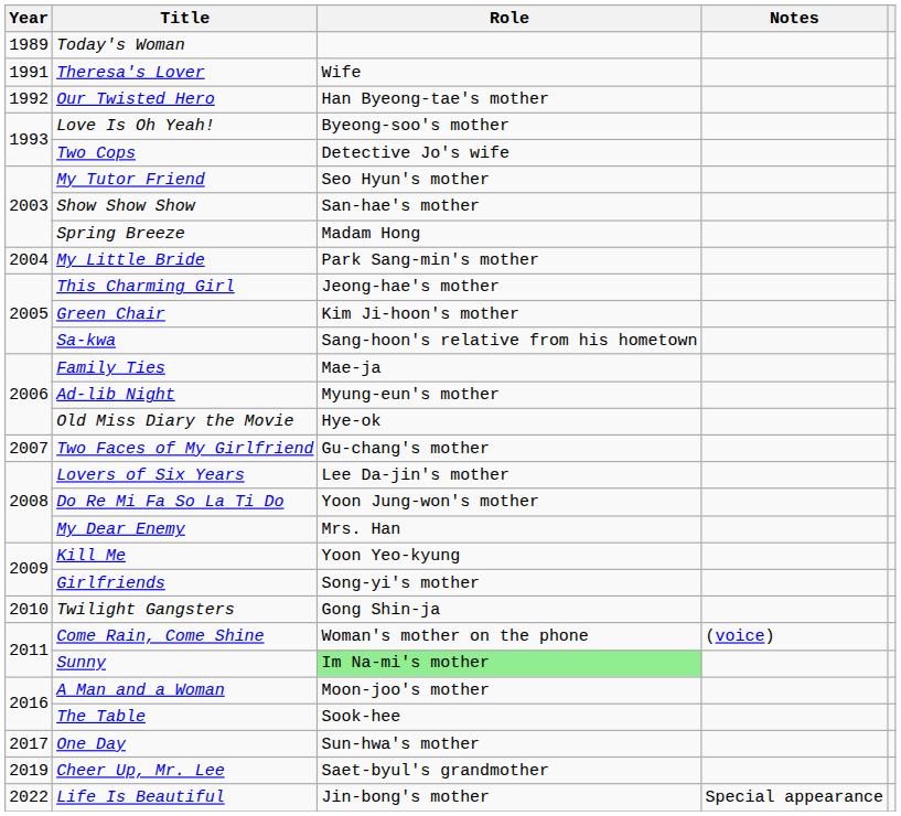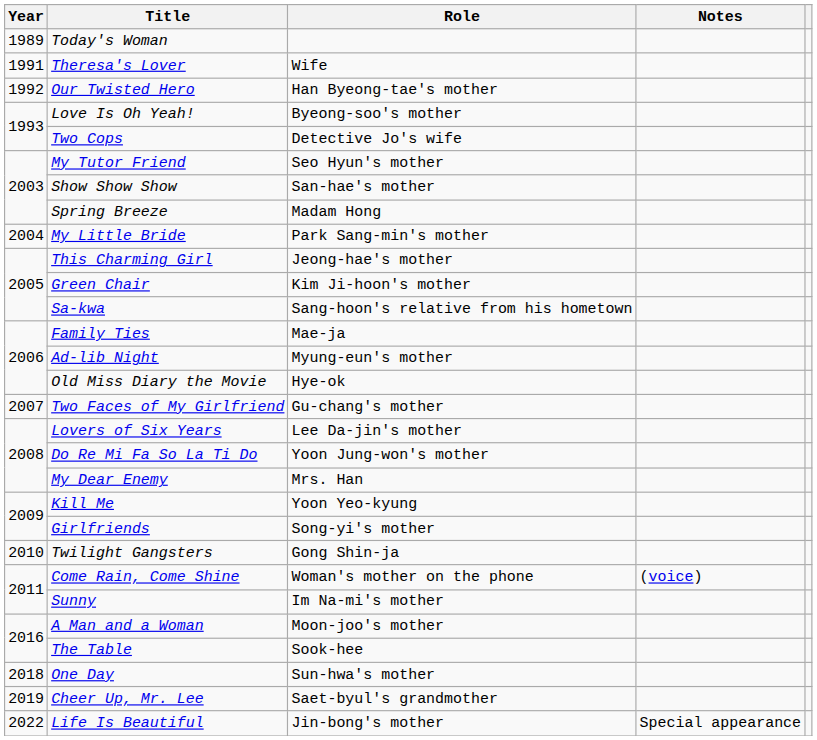Sunny | Role: lightgreen background -> no background
One Day | Year: 2017 -> 2018
